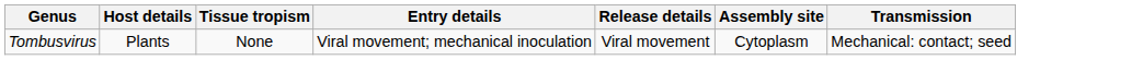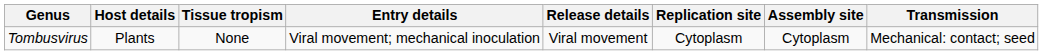+ column: Replication site | Cytoplasm
